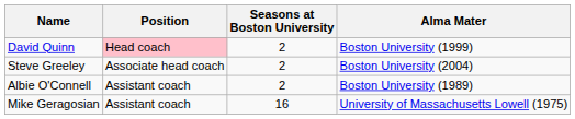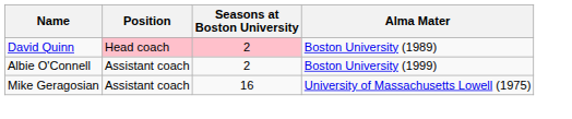David Quinn | Seasons at Boston University: no background -> pink background
David Quinn | Alma Mater: Boston University (1999) -> Boston University (1989)
- row: Steve Greeley | Associate head coach | 2 | Boston University (2004)
Albie O'Connell | Alma Mater: Boston University (1989) -> Boston University (1999)
